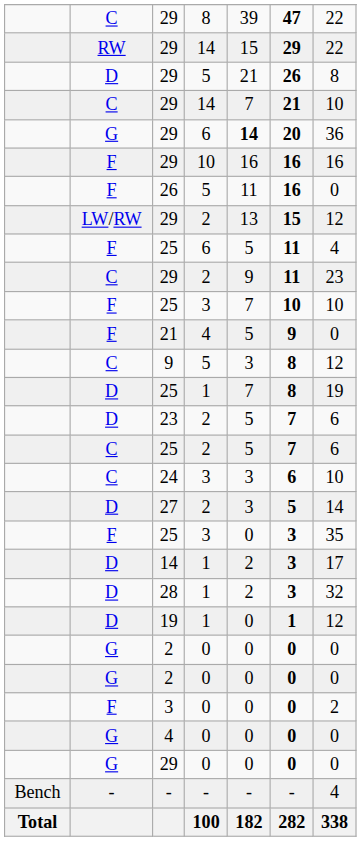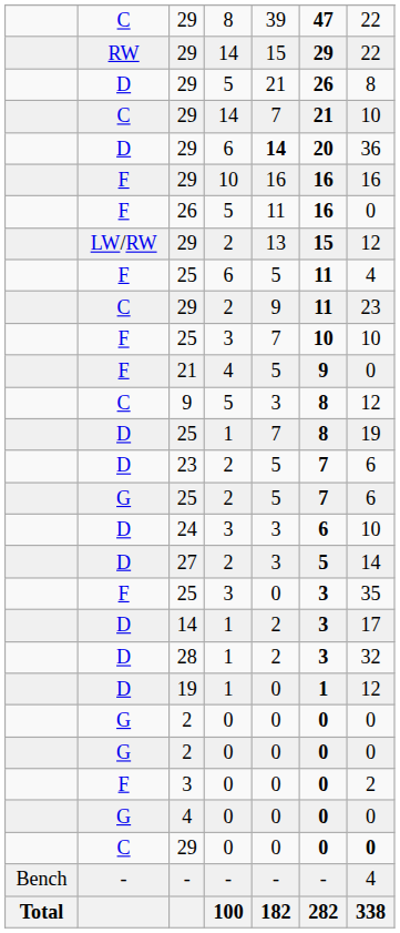29 / 6 | column 2: G -> D
25 / 2 | column 2: C -> G
24 | column 2: C -> D
29 / 0 | column 2: G -> C
29 / 0 | column 7: normal -> bold
